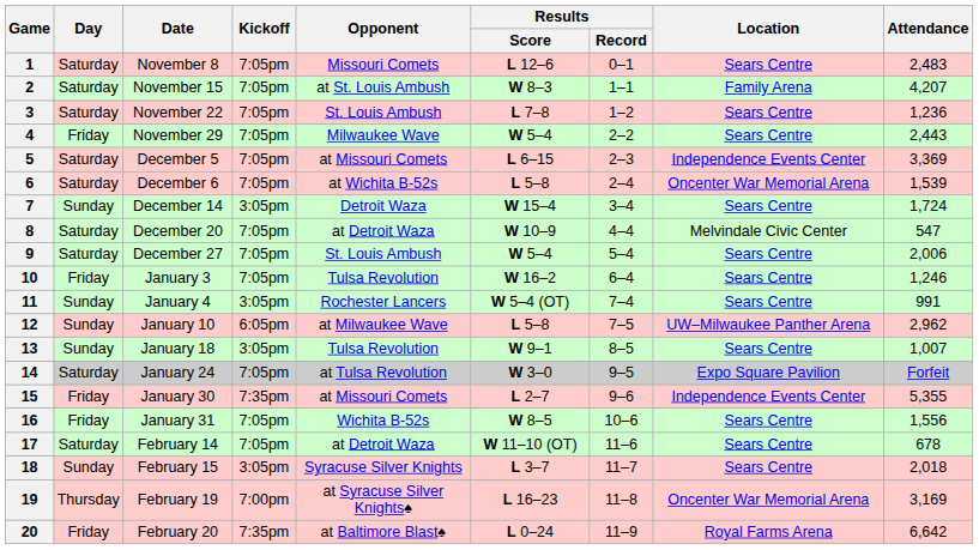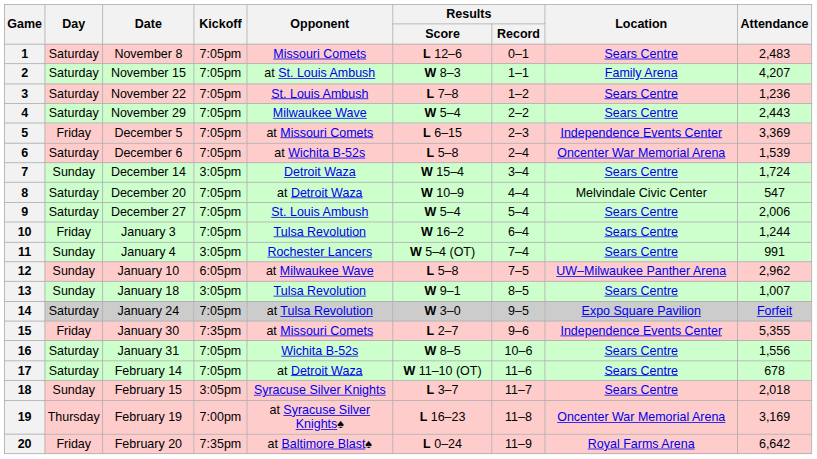4 | Day: Friday -> Saturday
5 | Day: Saturday -> Friday
10 | Attendance: 1,246 -> 1,244
16 | Day: Friday -> Saturday
